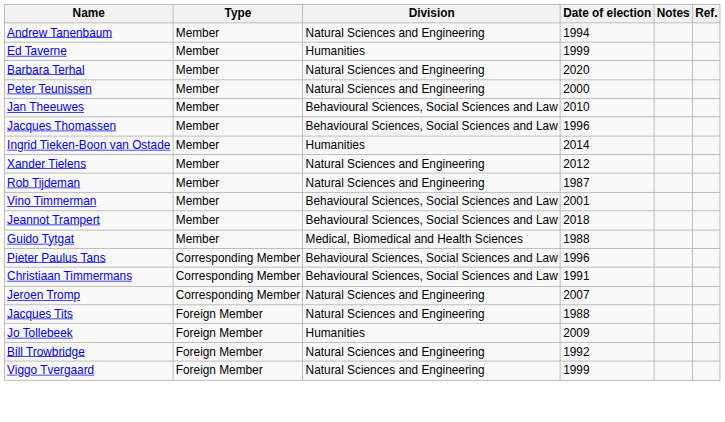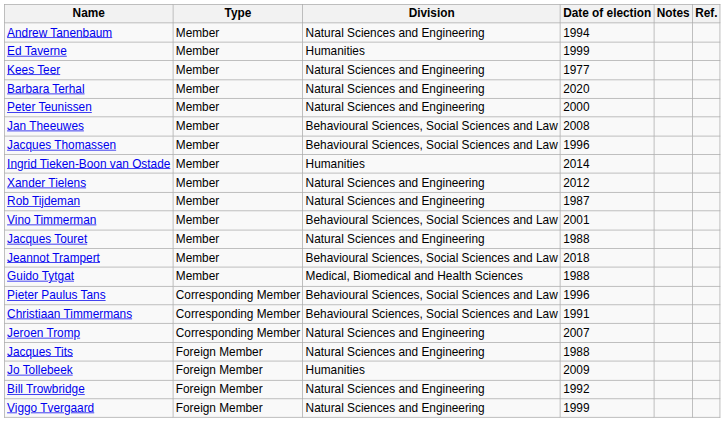+ row: Kees Teer | Member | Natural Sciences and Engineering | 1977
Jan Theeuwes | Date of election: 2010 -> 2008
+ row: Jacques Touret | Member | Natural Sciences and Engineering | 1988
